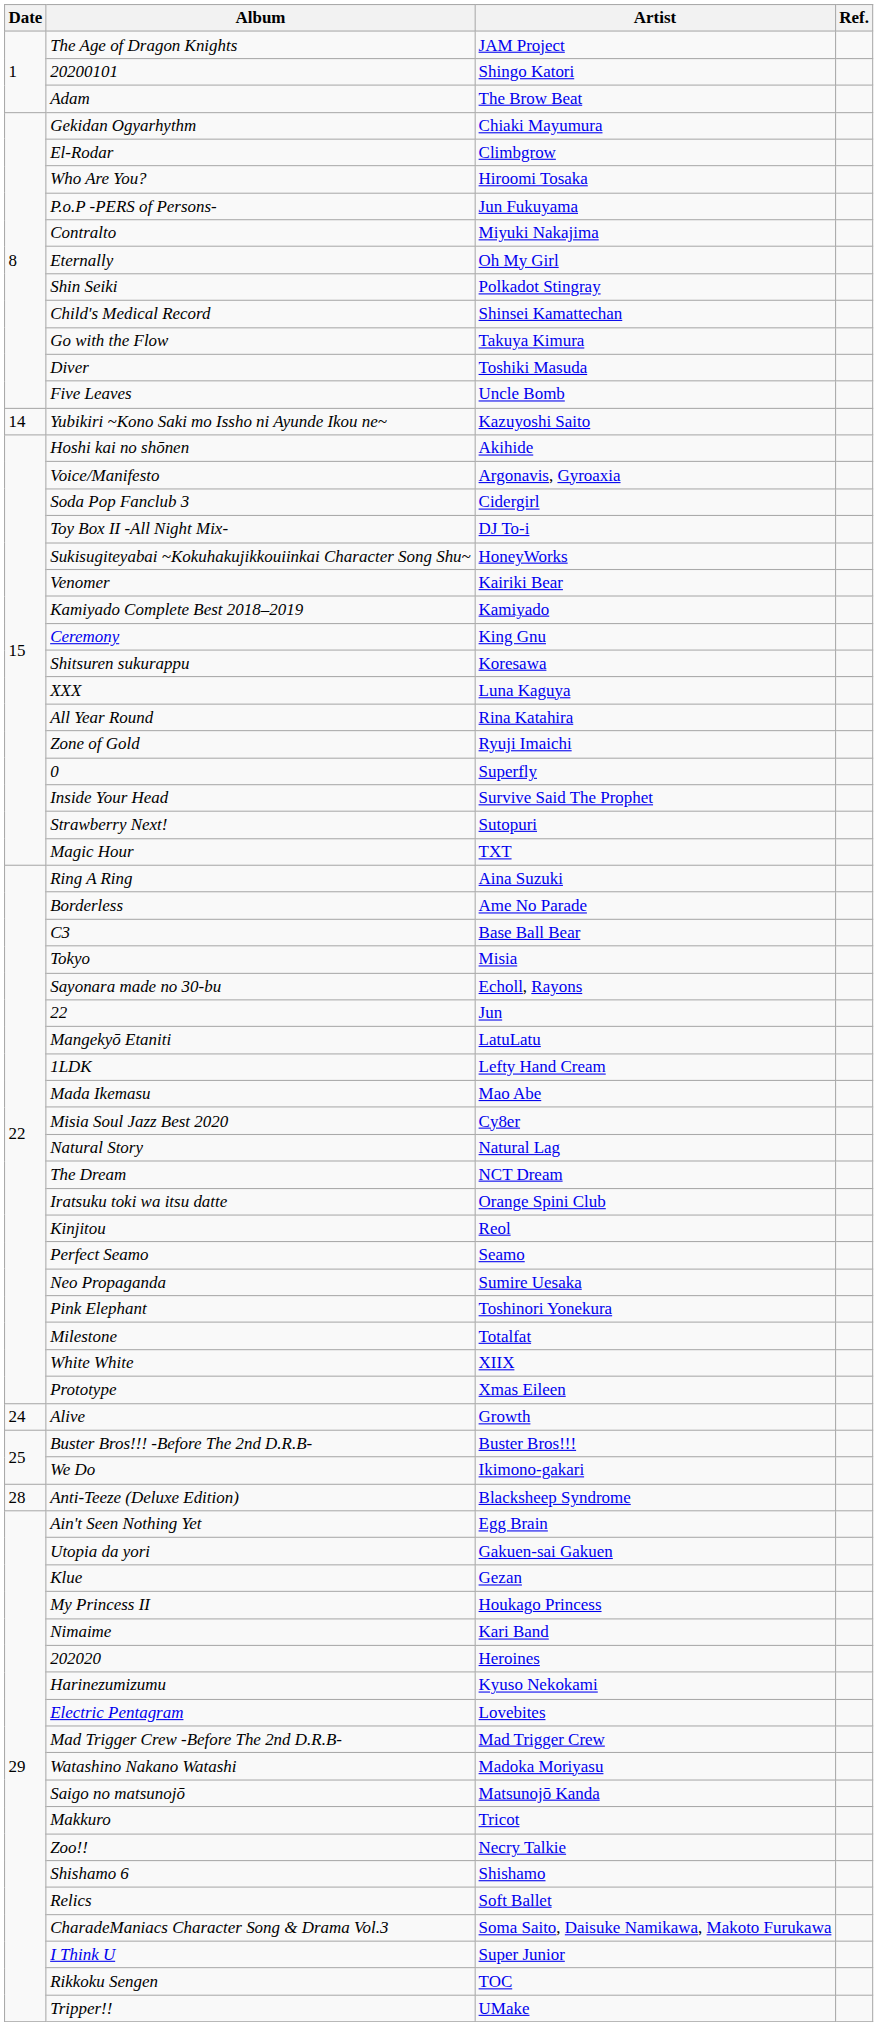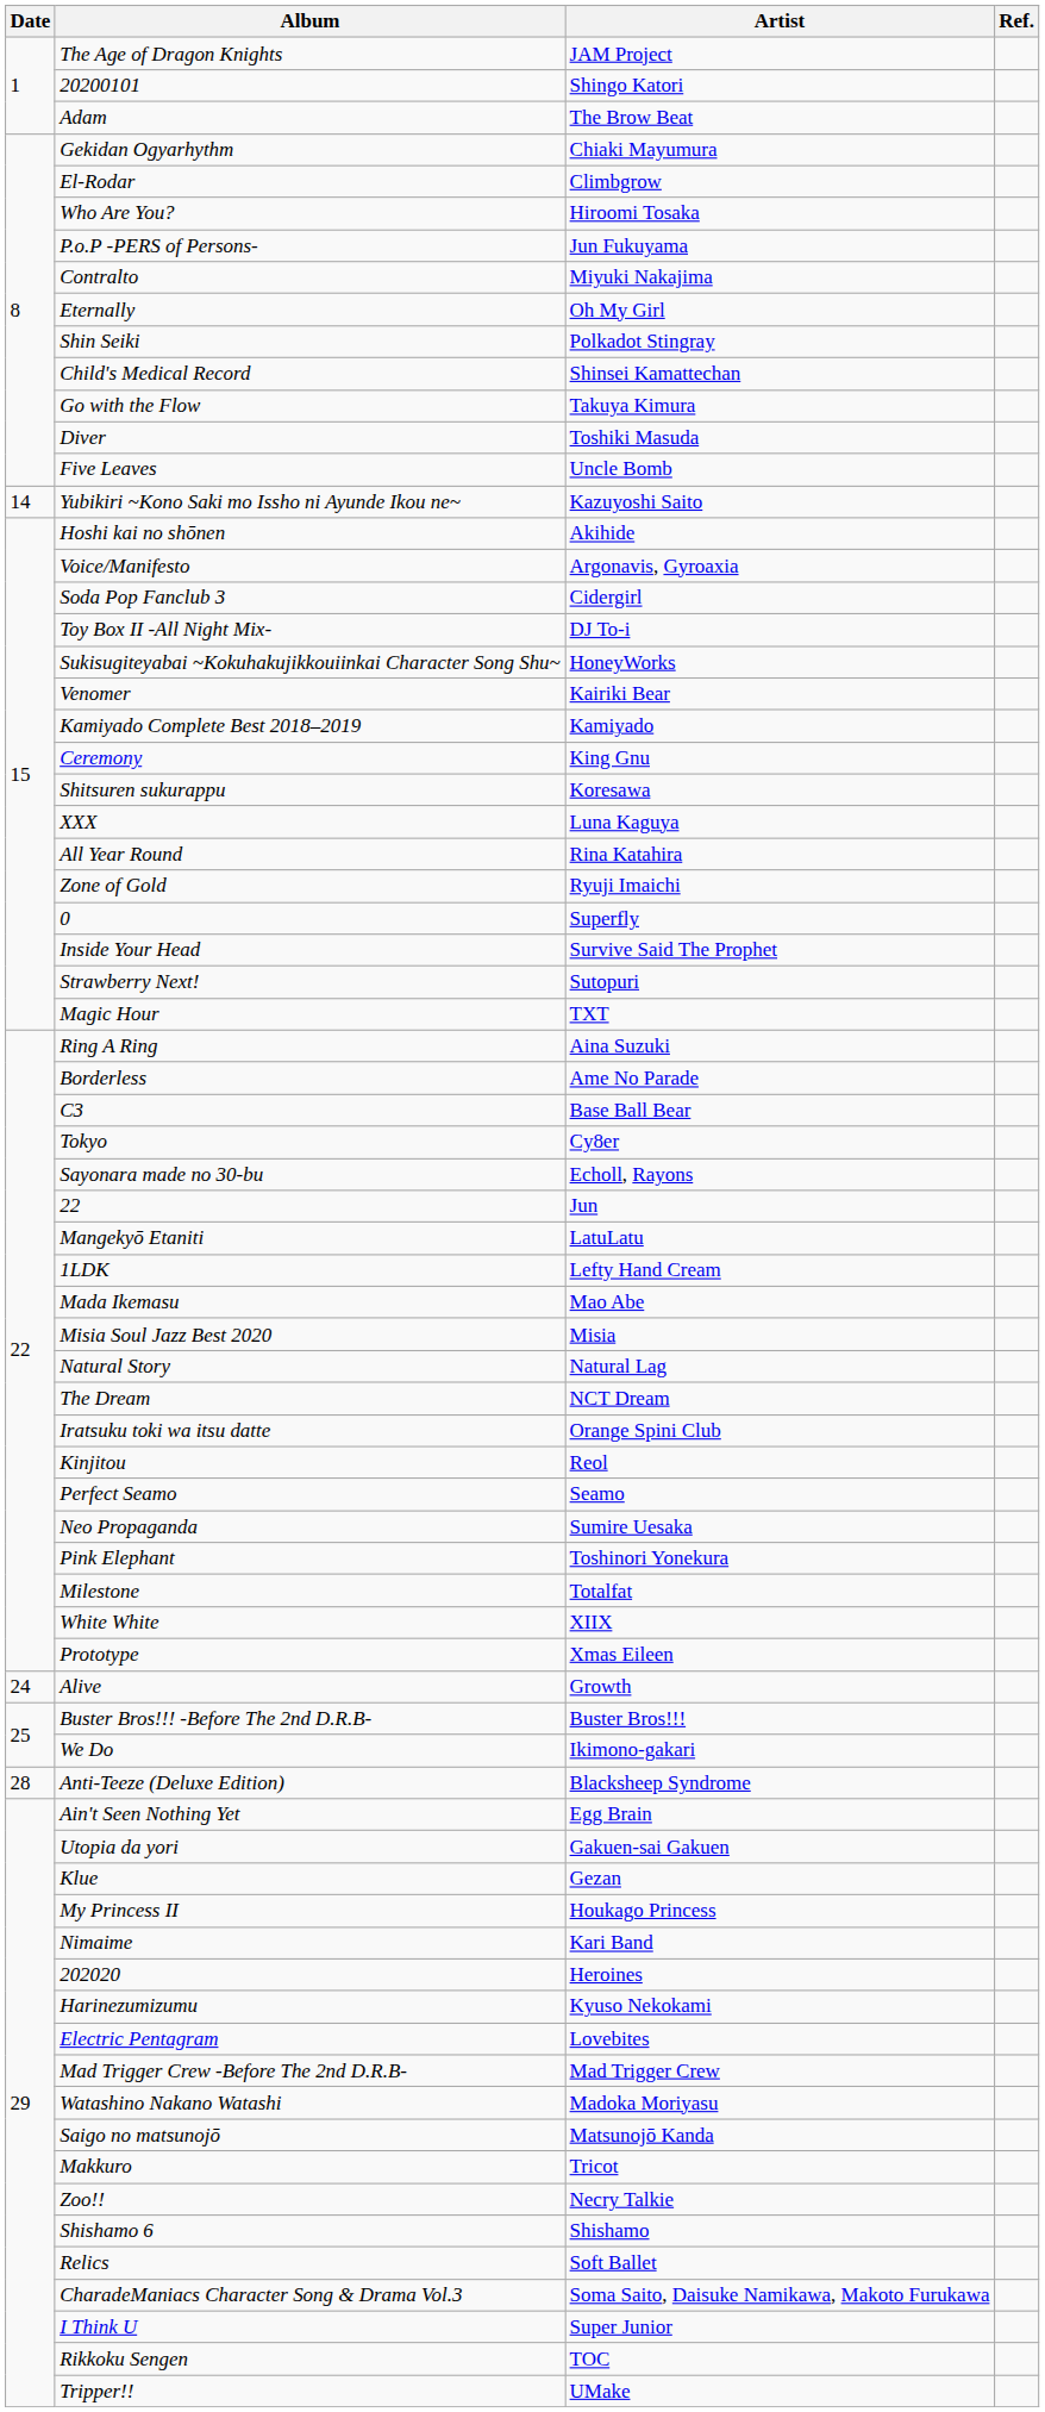Tokyo | Artist: Misia -> Cy8er
Misia Soul Jazz Best 2020 | Artist: Cy8er -> Misia
